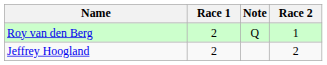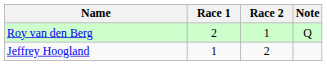columns swapped: Race 2 <-> Note
Jeffrey Hoogland | Race 1: 2 -> 1
